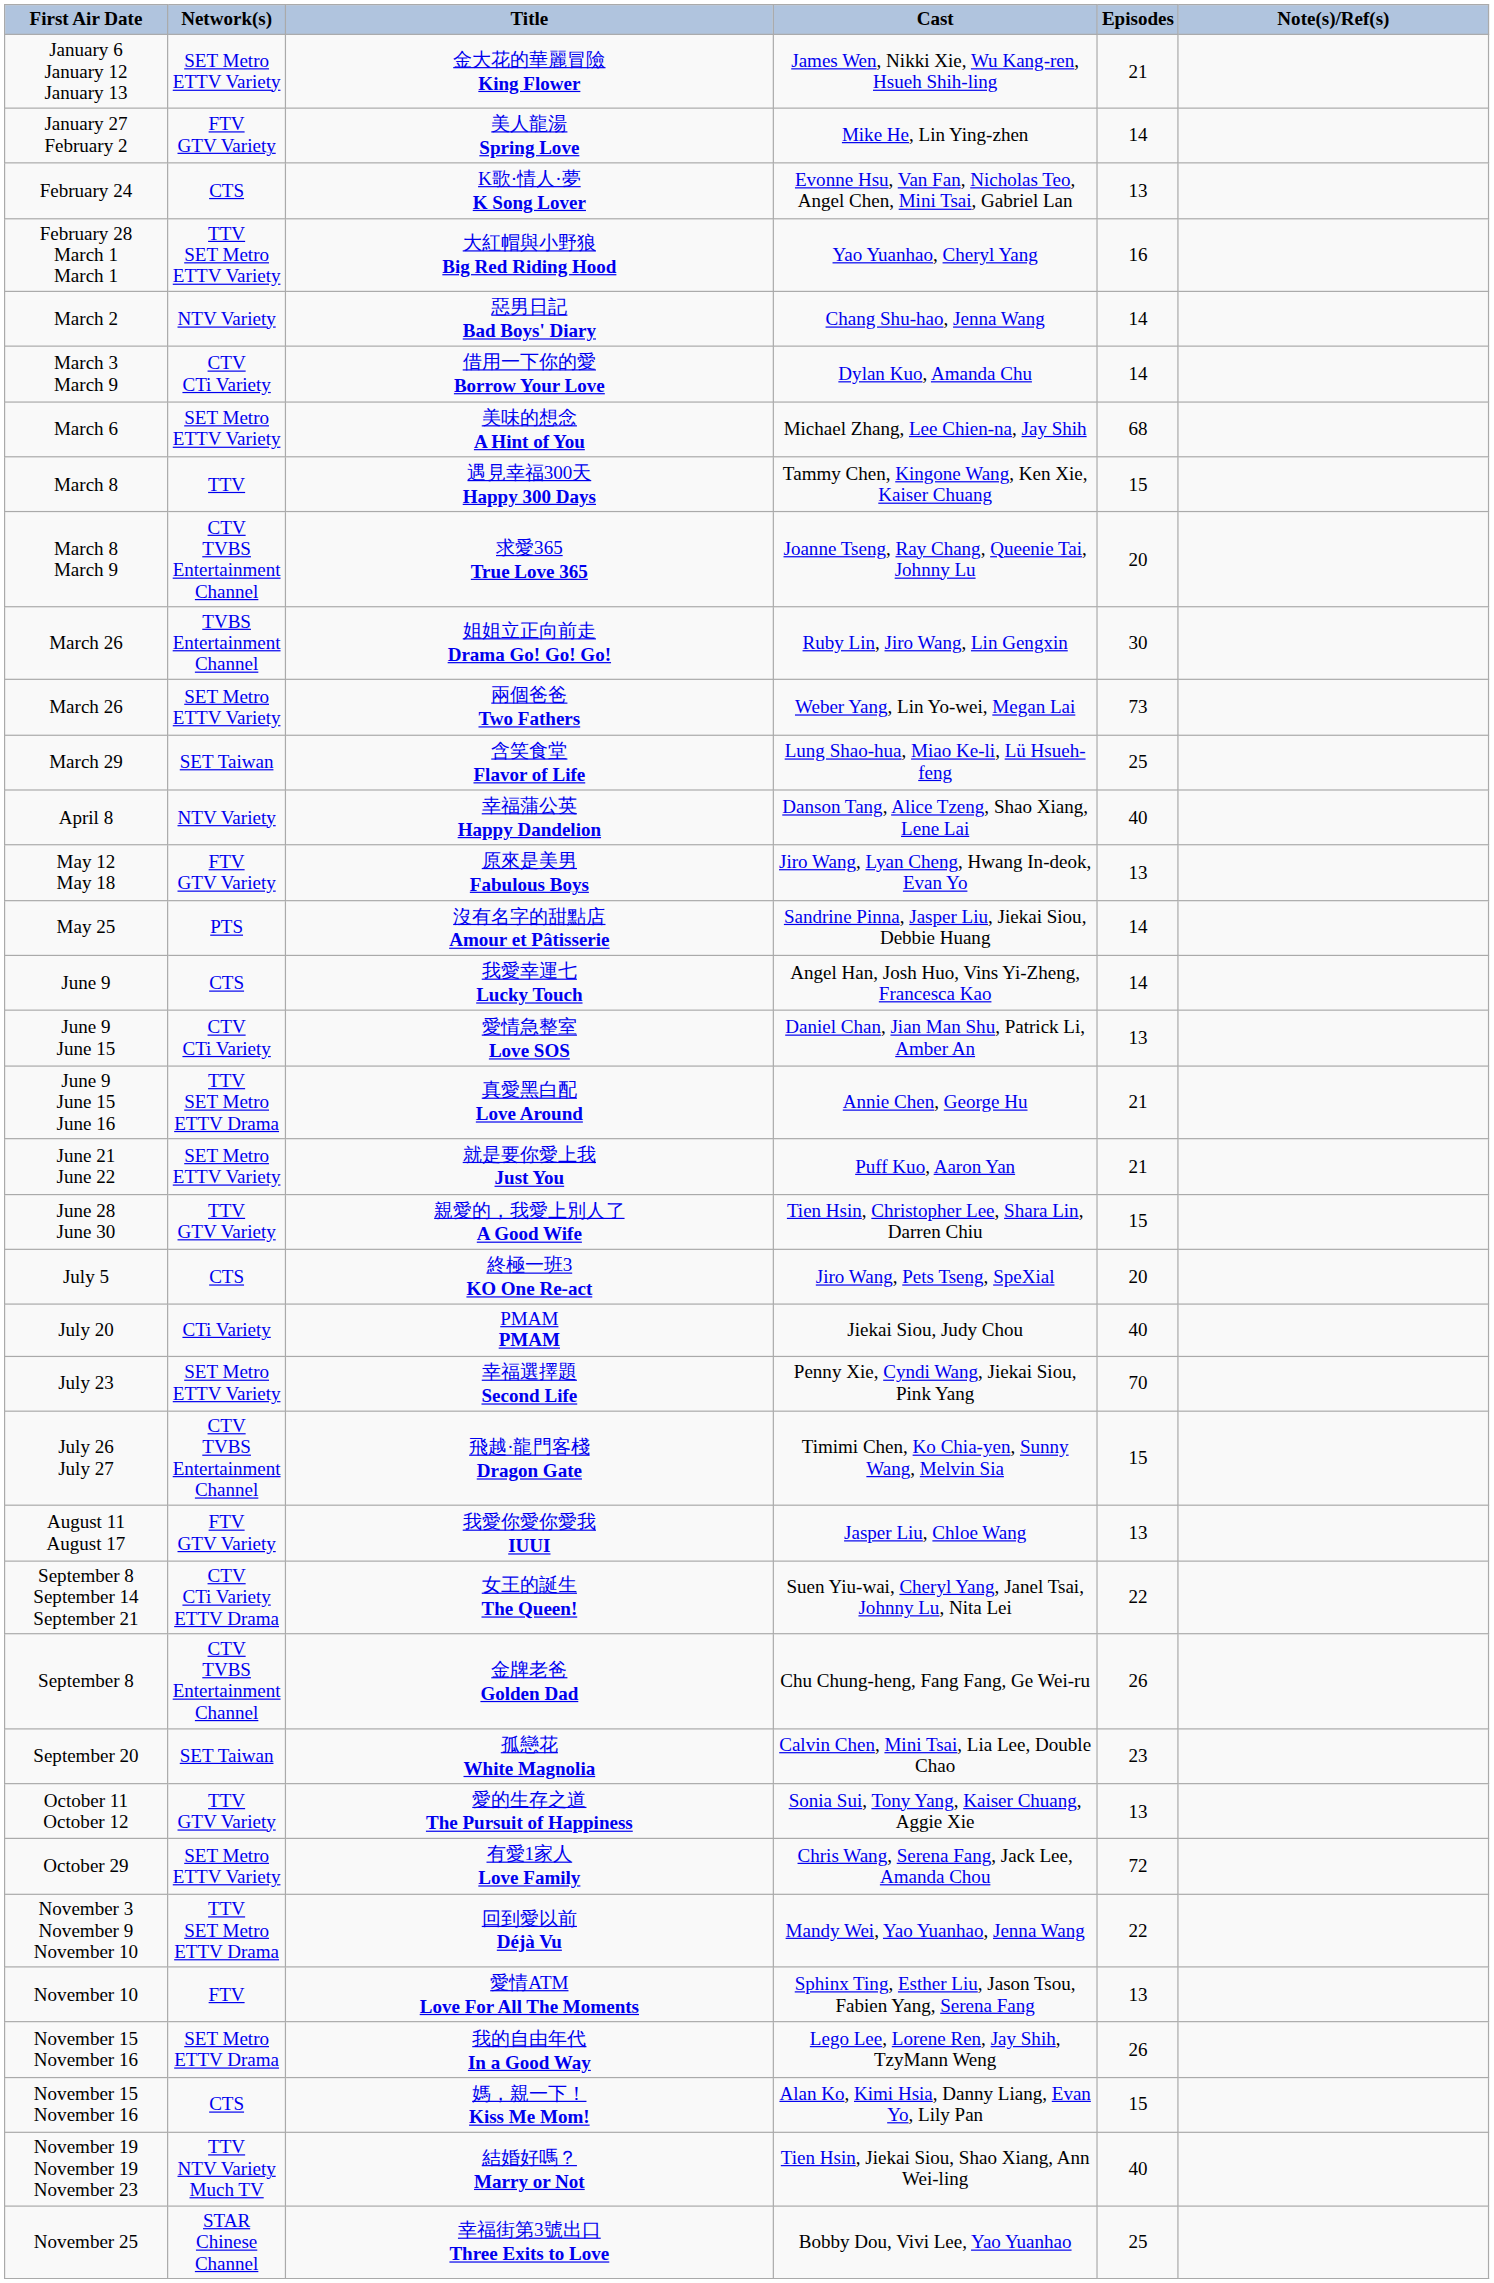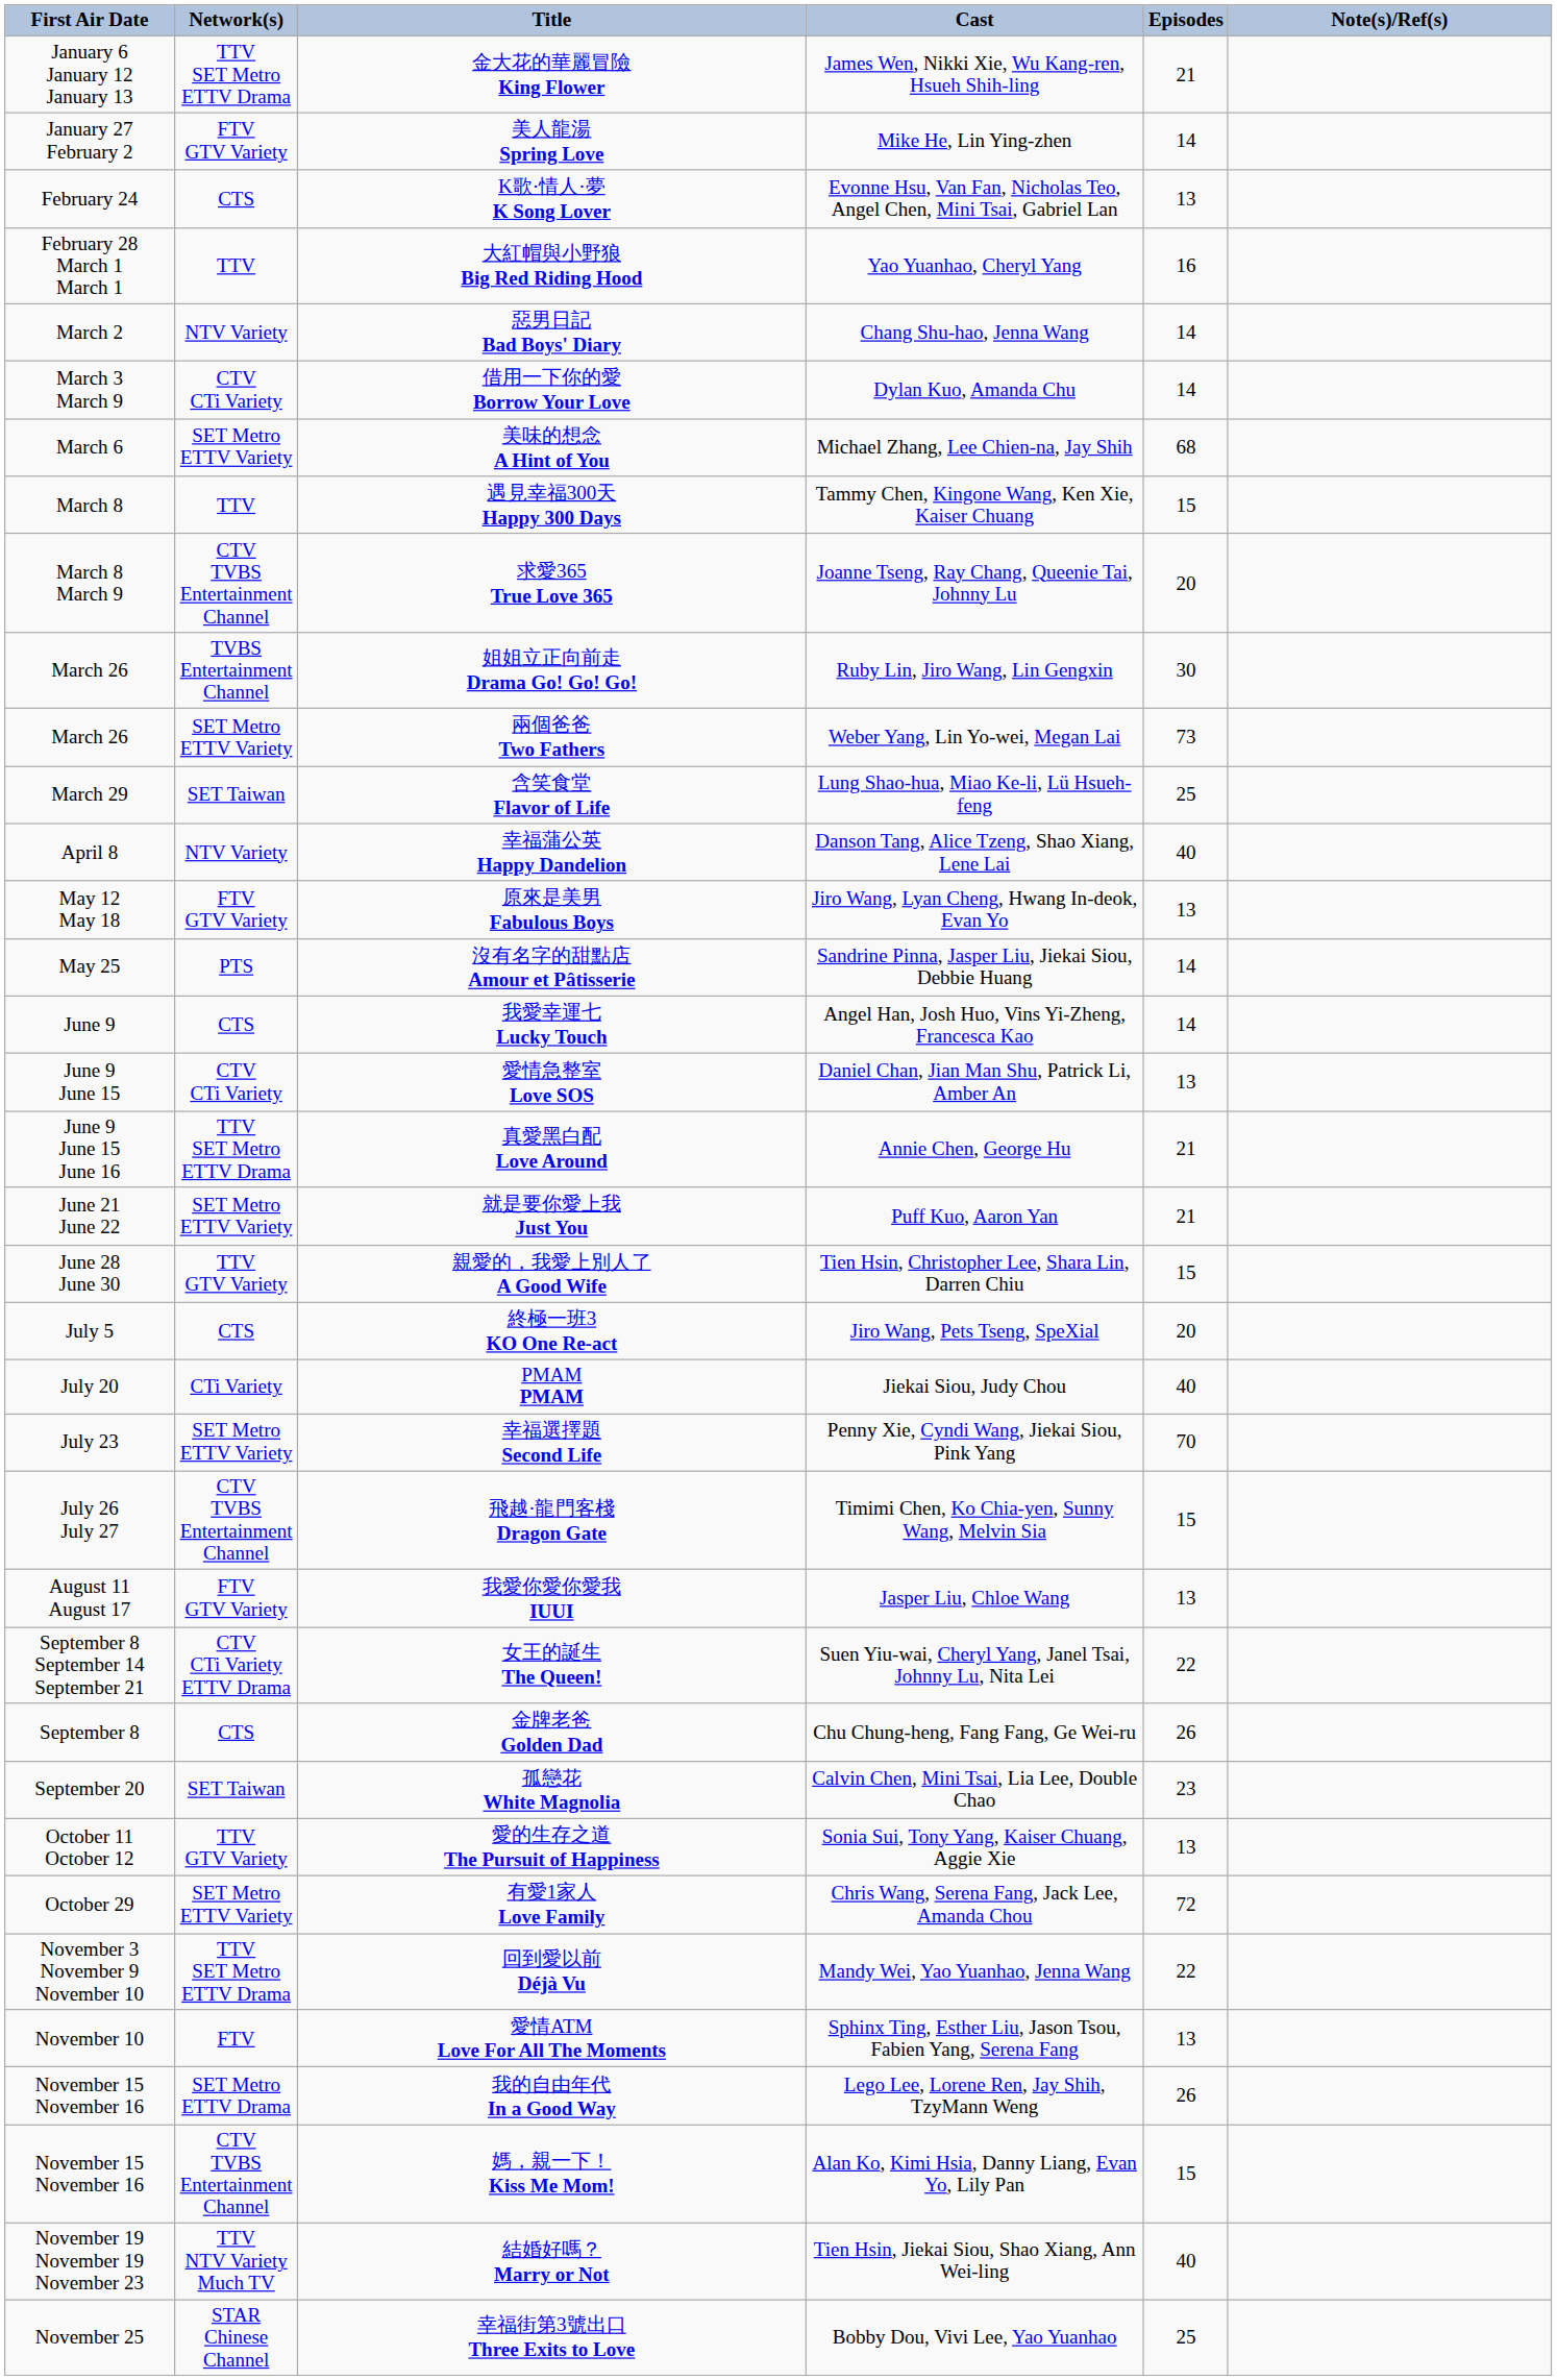金大花的華麗冒險 King Flower | Network(s): SET Metro ETTV Variety -> TTV SET Metro ETTV Drama
大紅帽與小野狼 Big Red Riding Hood | Network(s): TTV SET Metro ETTV Variety -> TTV
金牌老爸 Golden Dad | Network(s): CTV TVBS Entertainment Channel -> CTS
媽，親一下！ Kiss Me Mom! | Network(s): CTS -> CTV TVBS Entertainment Channel
